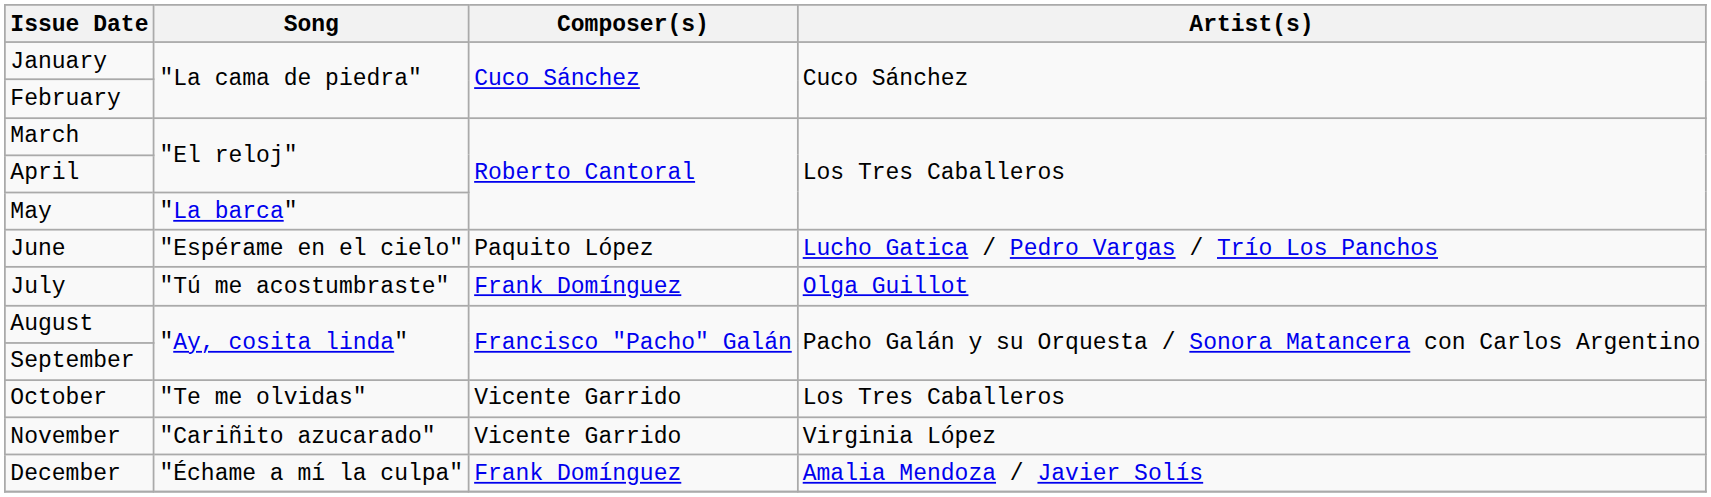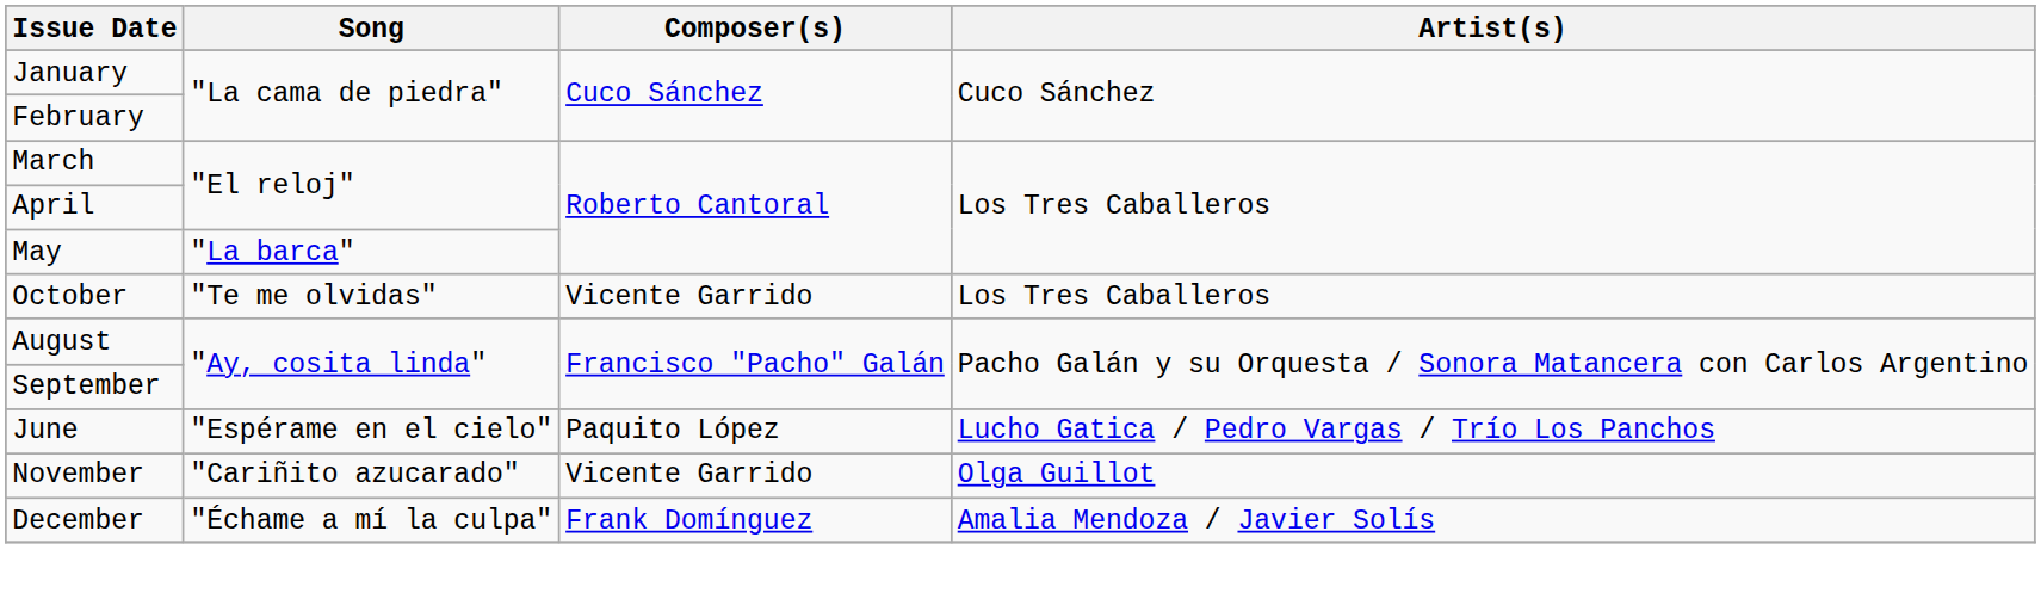rows swapped: June <-> October
- row: July | "Tú me acostumbraste" | Frank Domínguez | Olga Guillot
November | Artist(s): Virginia López -> Olga Guillot
